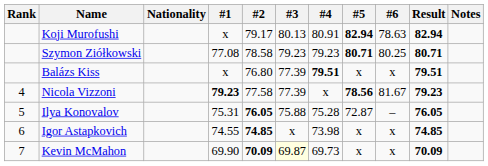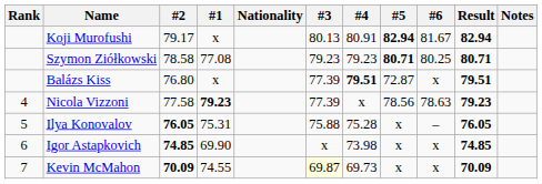columns swapped: Nationality <-> #2
Koji Murofushi | #6: 78.63 -> 81.67
Balázs Kiss | #5: x -> 72.87
Nicola Vizzoni | #5: bold -> normal
Nicola Vizzoni | #6: 81.67 -> 78.63
Ilya Konovalov | #5: 72.87 -> x
Igor Astapkovich | #1: 74.55 -> 69.90
Kevin McMahon | #1: 69.90 -> 74.55
